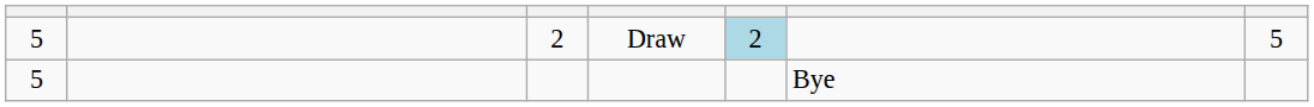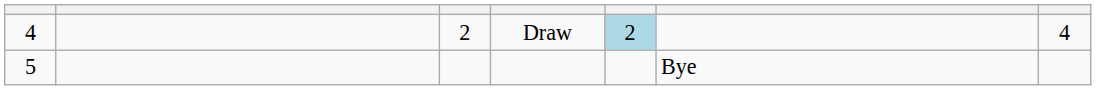Draw | column 1: 5 -> 4
Draw | column 7: 5 -> 4
